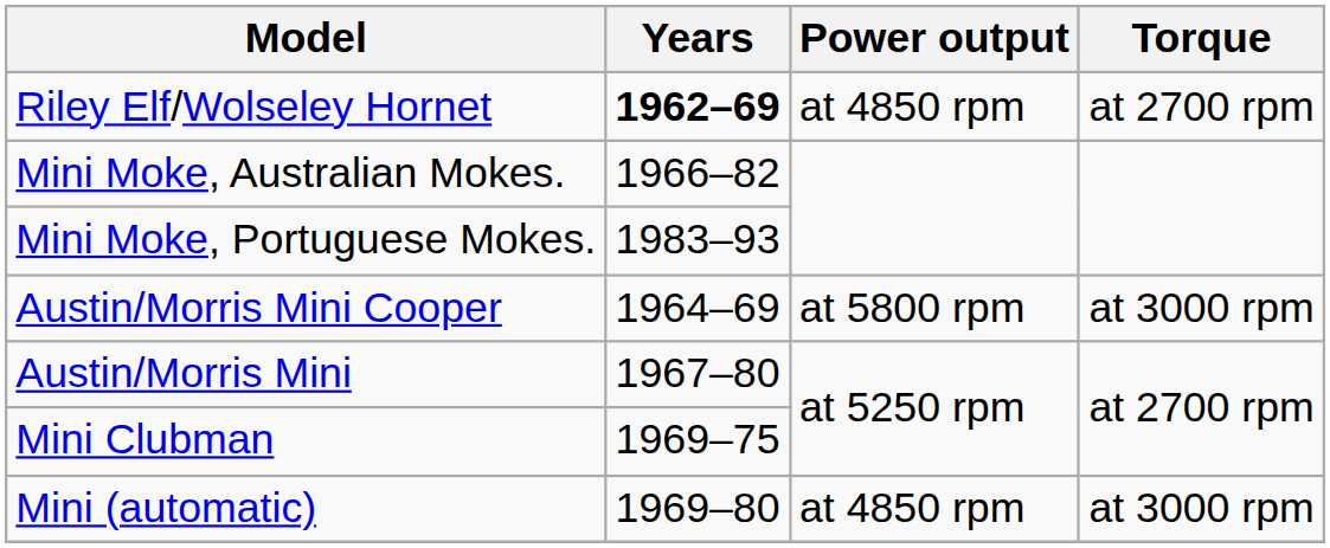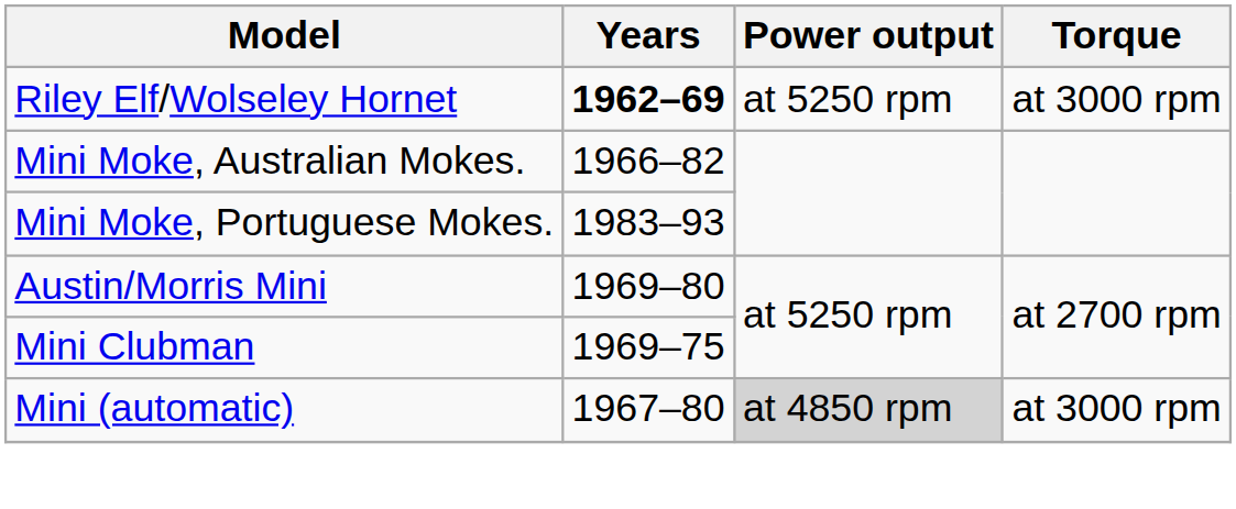Riley Elf/Wolseley Hornet | Power output: at 4850 rpm -> at 5250 rpm
Riley Elf/Wolseley Hornet | Torque: at 2700 rpm -> at 3000 rpm
- row: Austin/Morris Mini Cooper | 1964–69 | at 5800 rpm | at 3000 rpm
Austin/Morris Mini | Years: 1967–80 -> 1969–80
Mini (automatic) | Years: 1969–80 -> 1967–80
Mini (automatic) | Power output: no background -> lightgrey background
